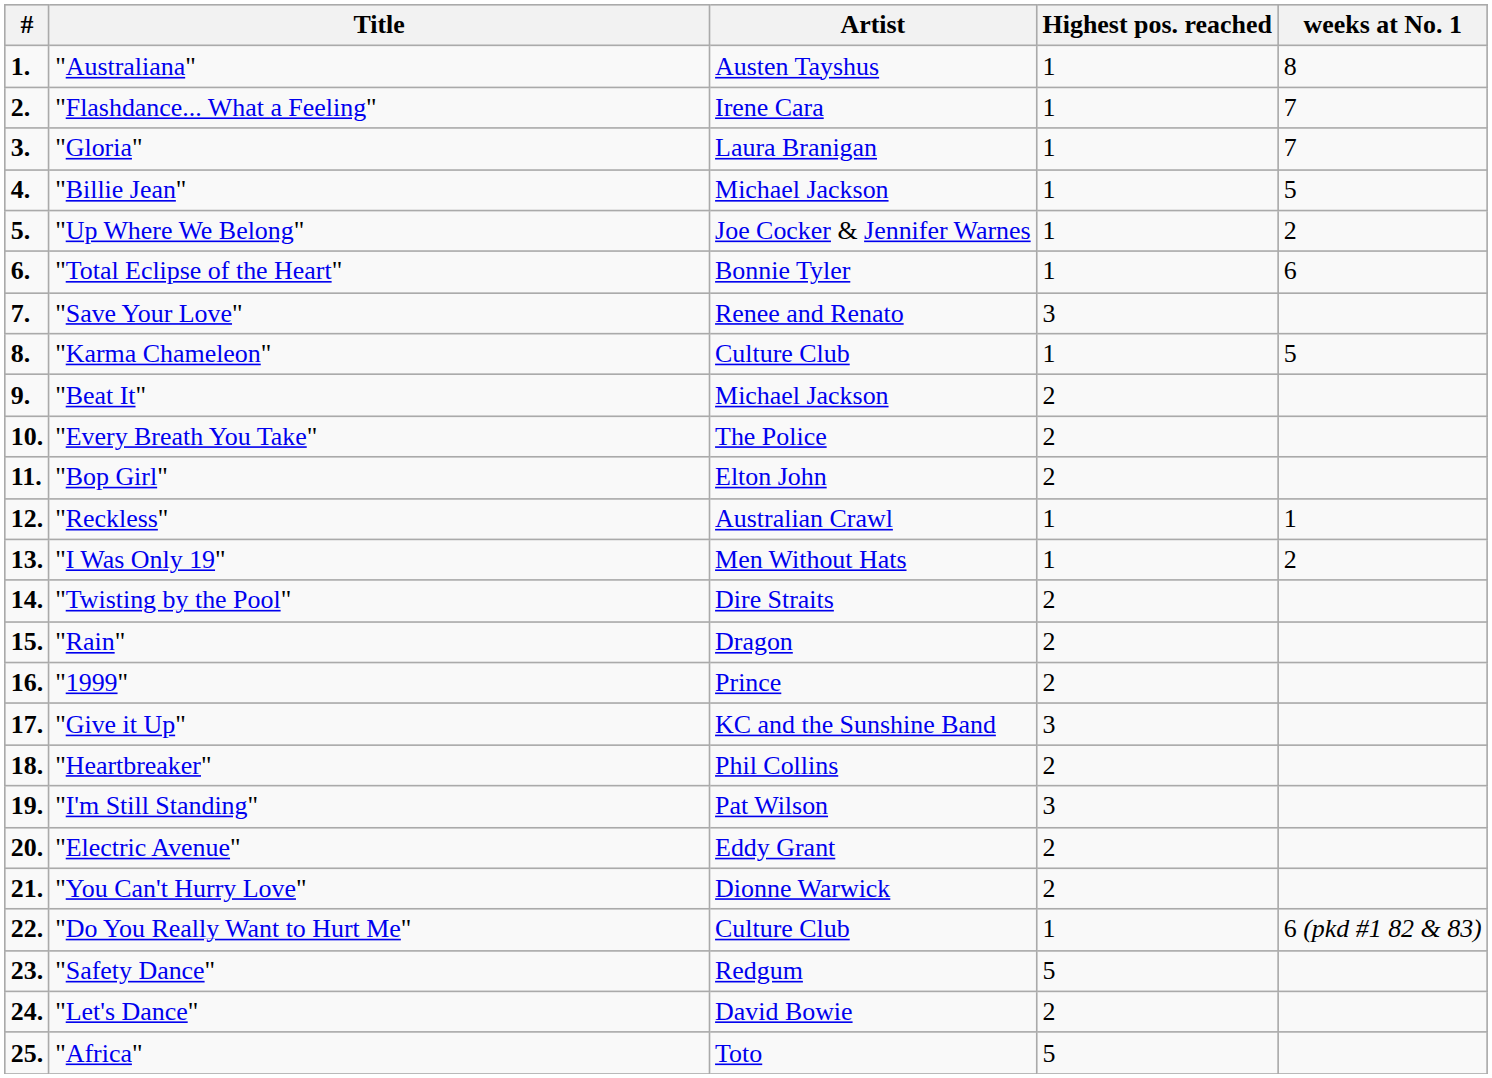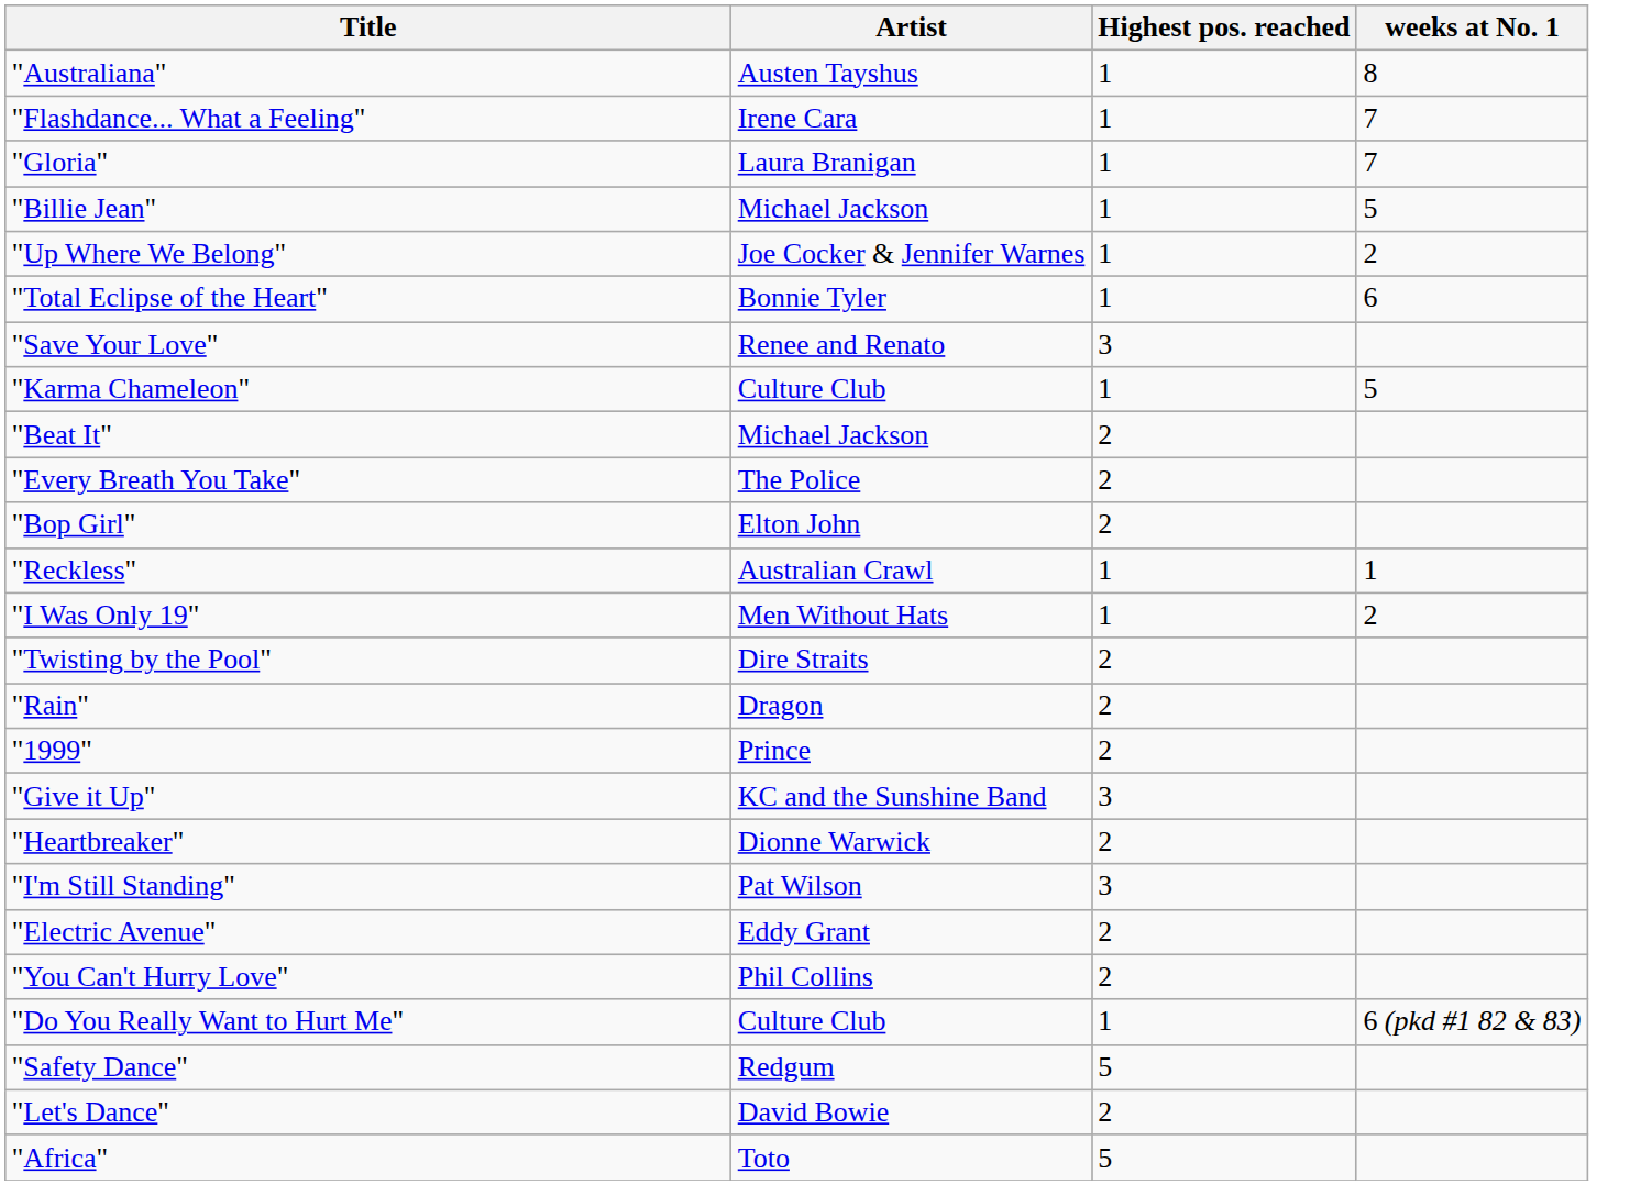- column: # | 1. | 2. | 3. | 4. | 5. | 6. | 7. | 8. | 9. | 10. | 11. | 12. | 13. | 14. | 15. | 16. | 17. | 18. | 19. | 20. | 21. | 22. | 23. | 24. | 25.
"Heartbreaker" | Artist: Phil Collins -> Dionne Warwick
"You Can't Hurry Love" | Artist: Dionne Warwick -> Phil Collins
